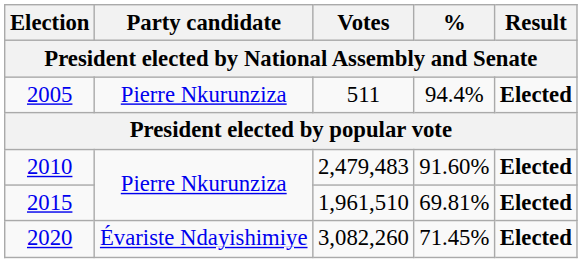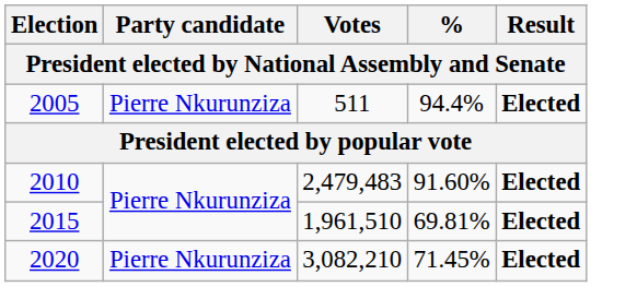2020 | Party candidate: Évariste Ndayishimiye -> Pierre Nkurunziza
2020 | Votes: 3,082,260 -> 3,082,210
